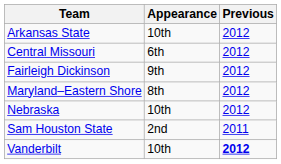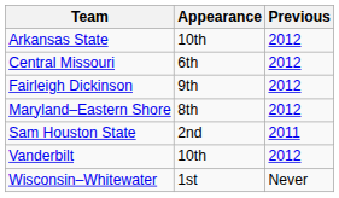- row: Nebraska | 10th | 2012
Vanderbilt | Previous: bold -> normal
+ row: Wisconsin–Whitewater | 1st | Never
